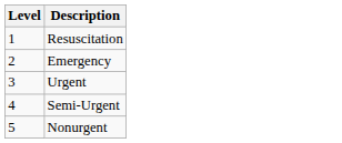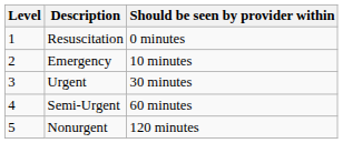+ column: Should be seen by provider within | 0 minutes | 10 minutes | 30 minutes | 60 minutes | 120 minutes
